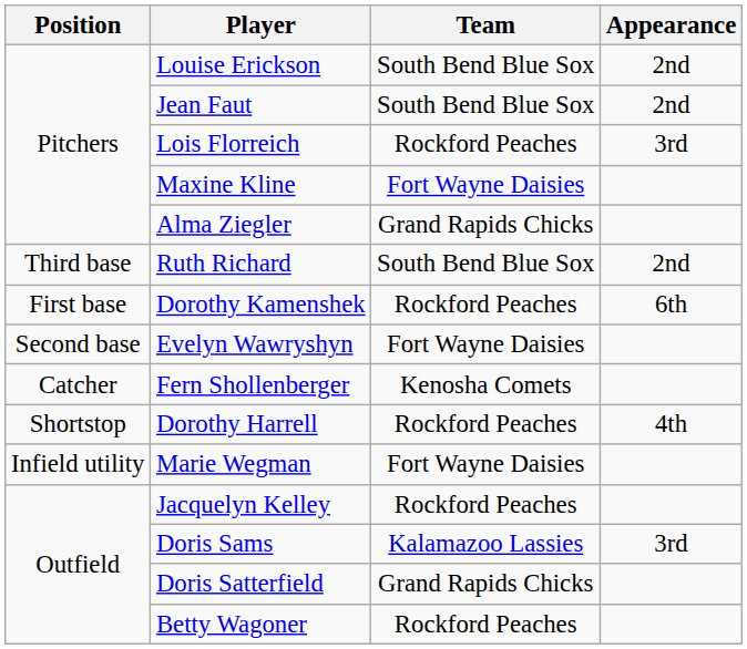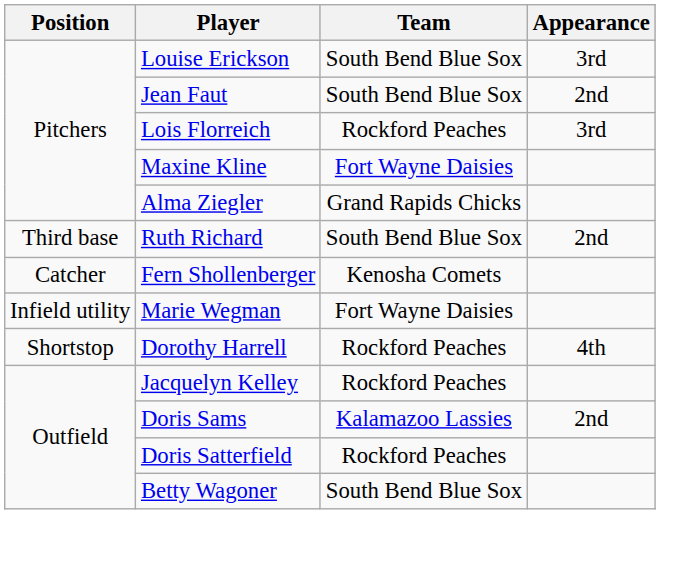Louise Erickson | Appearance: 2nd -> 3rd
- row: First base | Dorothy Kamenshek | Rockford Peaches | 6th
- row: Second base | Evelyn Wawryshyn | Fort Wayne Daisies
rows swapped: Dorothy Harrell <-> Marie Wegman
Doris Sams | Appearance: 3rd -> 2nd
Doris Satterfield | Team: Grand Rapids Chicks -> Rockford Peaches
Betty Wagoner | Team: Rockford Peaches -> South Bend Blue Sox
